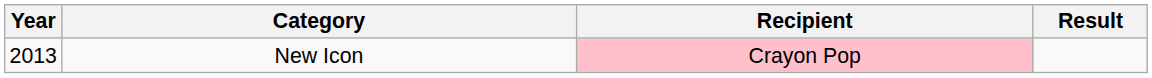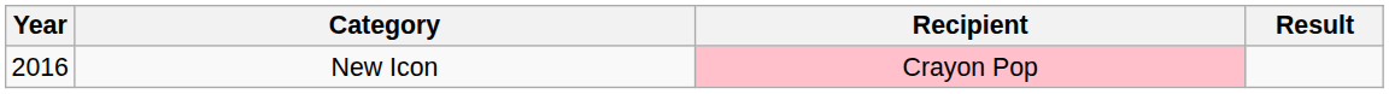New Icon | Year: 2013 -> 2016
